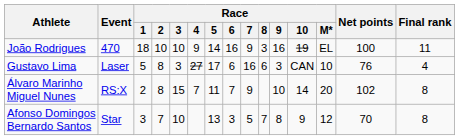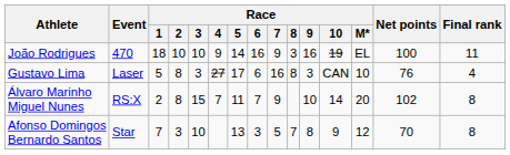Gustavo Lima | Race / 8: 6 -> 8
Afonso Domingos Bernardo Santos | Race / 1: 3 -> 7
Afonso Domingos Bernardo Santos | Race / 2: 7 -> 3
